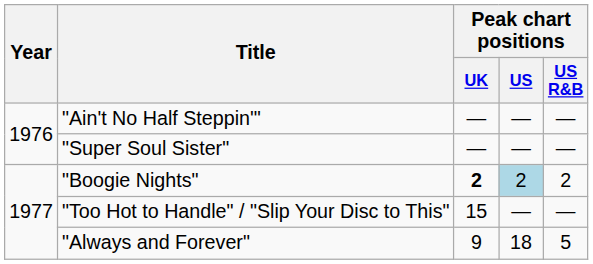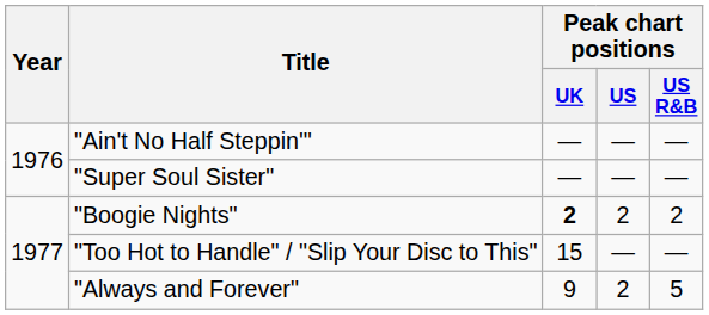"Boogie Nights" | Peak chart positions / US: lightblue background -> no background
"Always and Forever" | Peak chart positions / US: 18 -> 2
